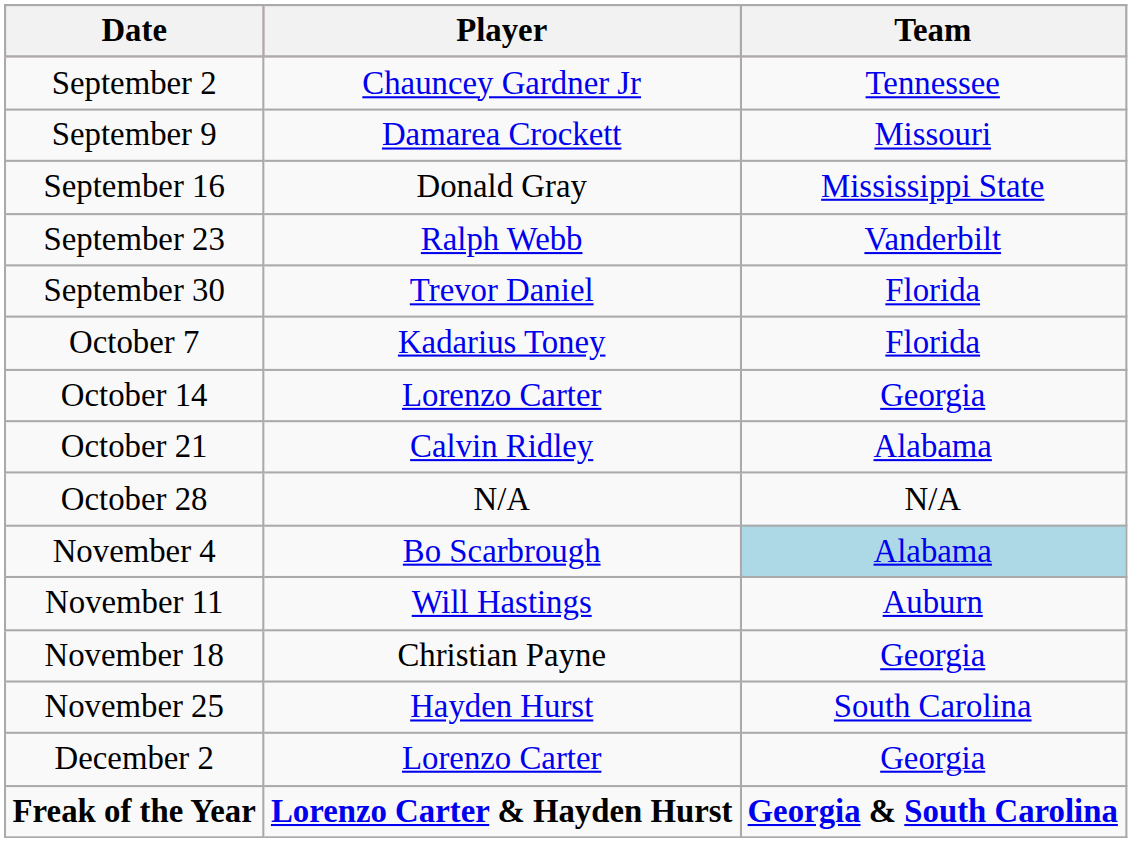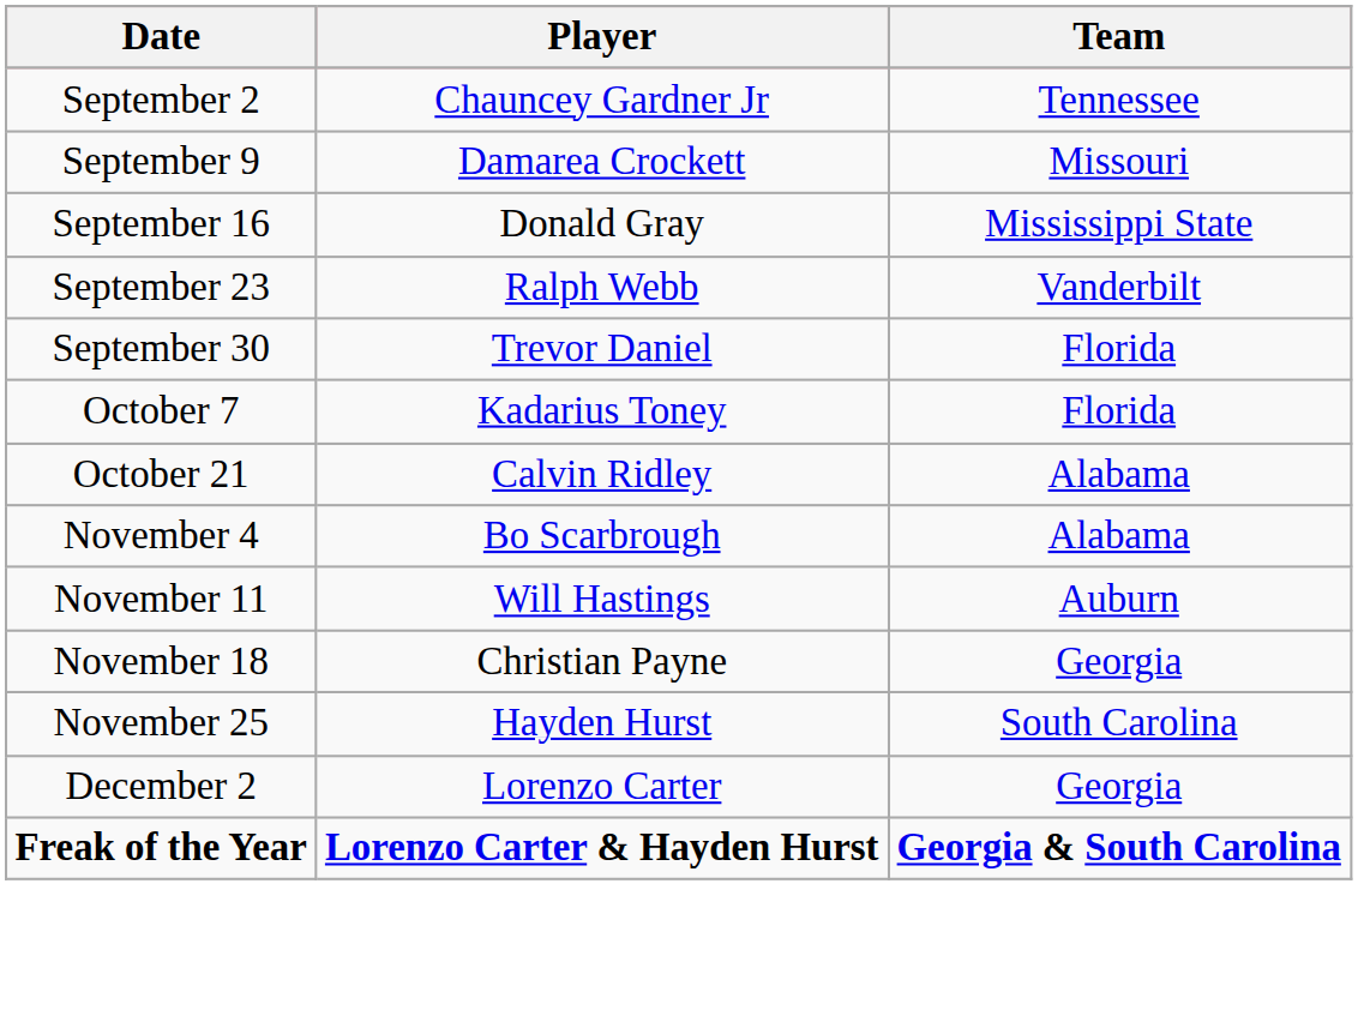- row: October 14 | Lorenzo Carter | Georgia
- row: October 28 | N/A | N/A
November 4 | Team: lightblue background -> no background
